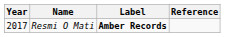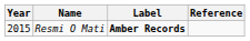Resmi O Mati | Year: 2017 -> 2015
